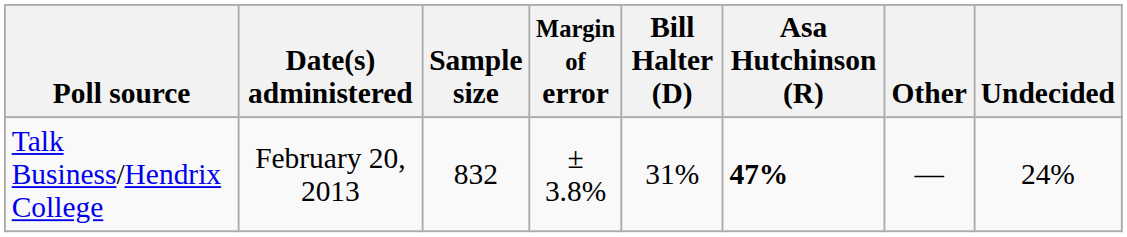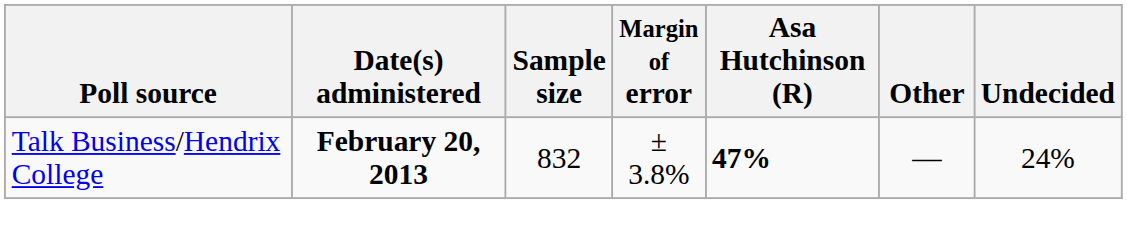- column: Bill Halter (D) | 31%
Talk Business/Hendrix College | Date(s) administered: normal -> bold
